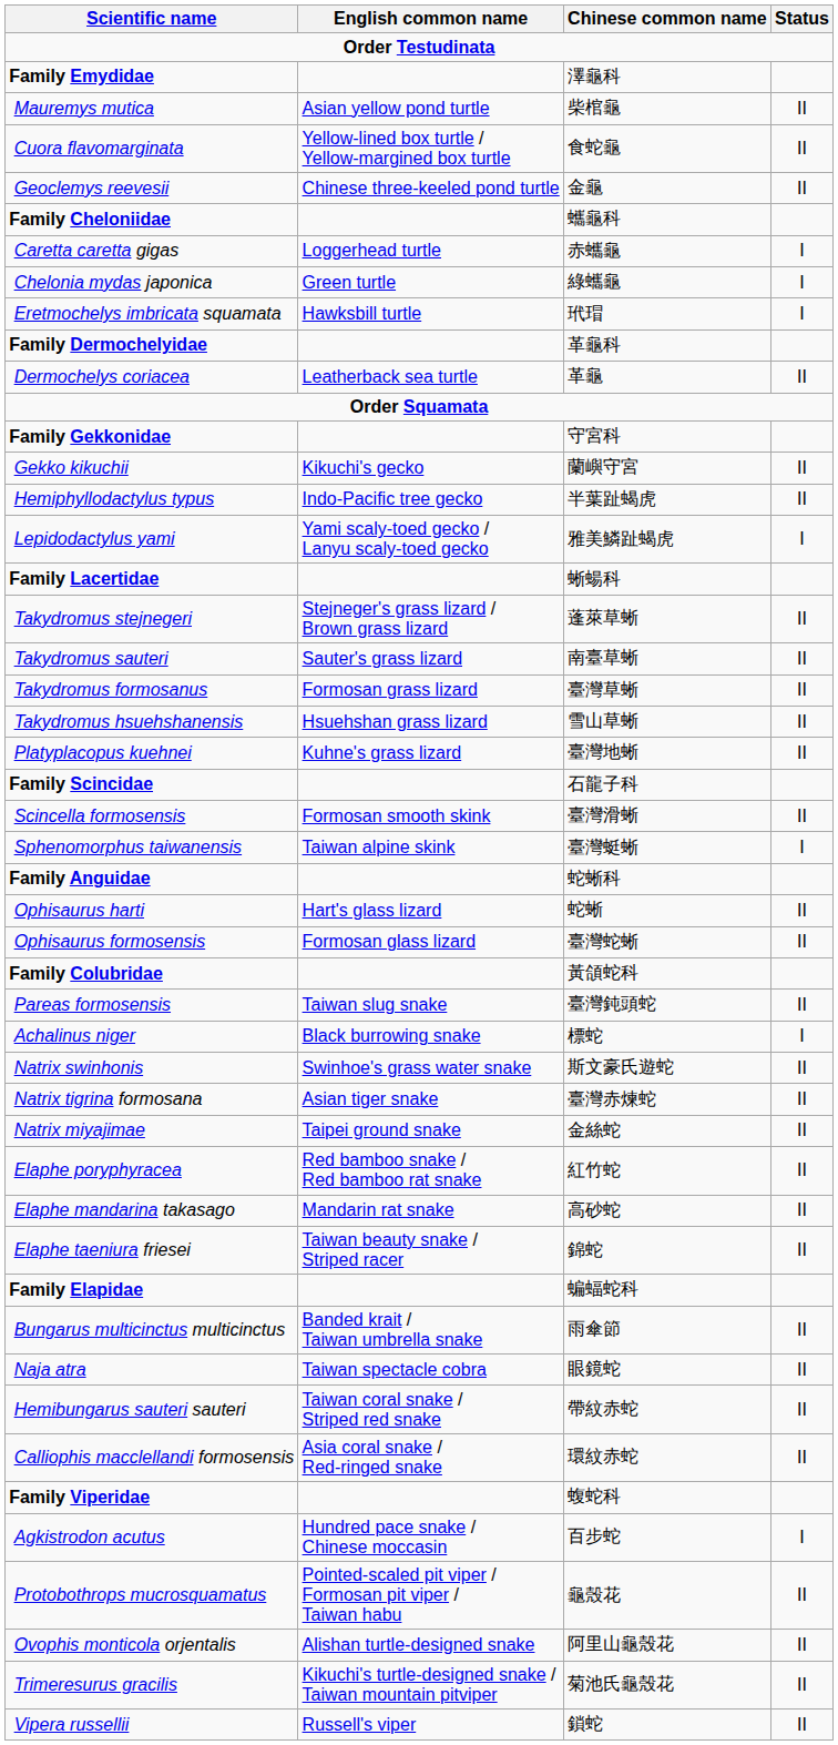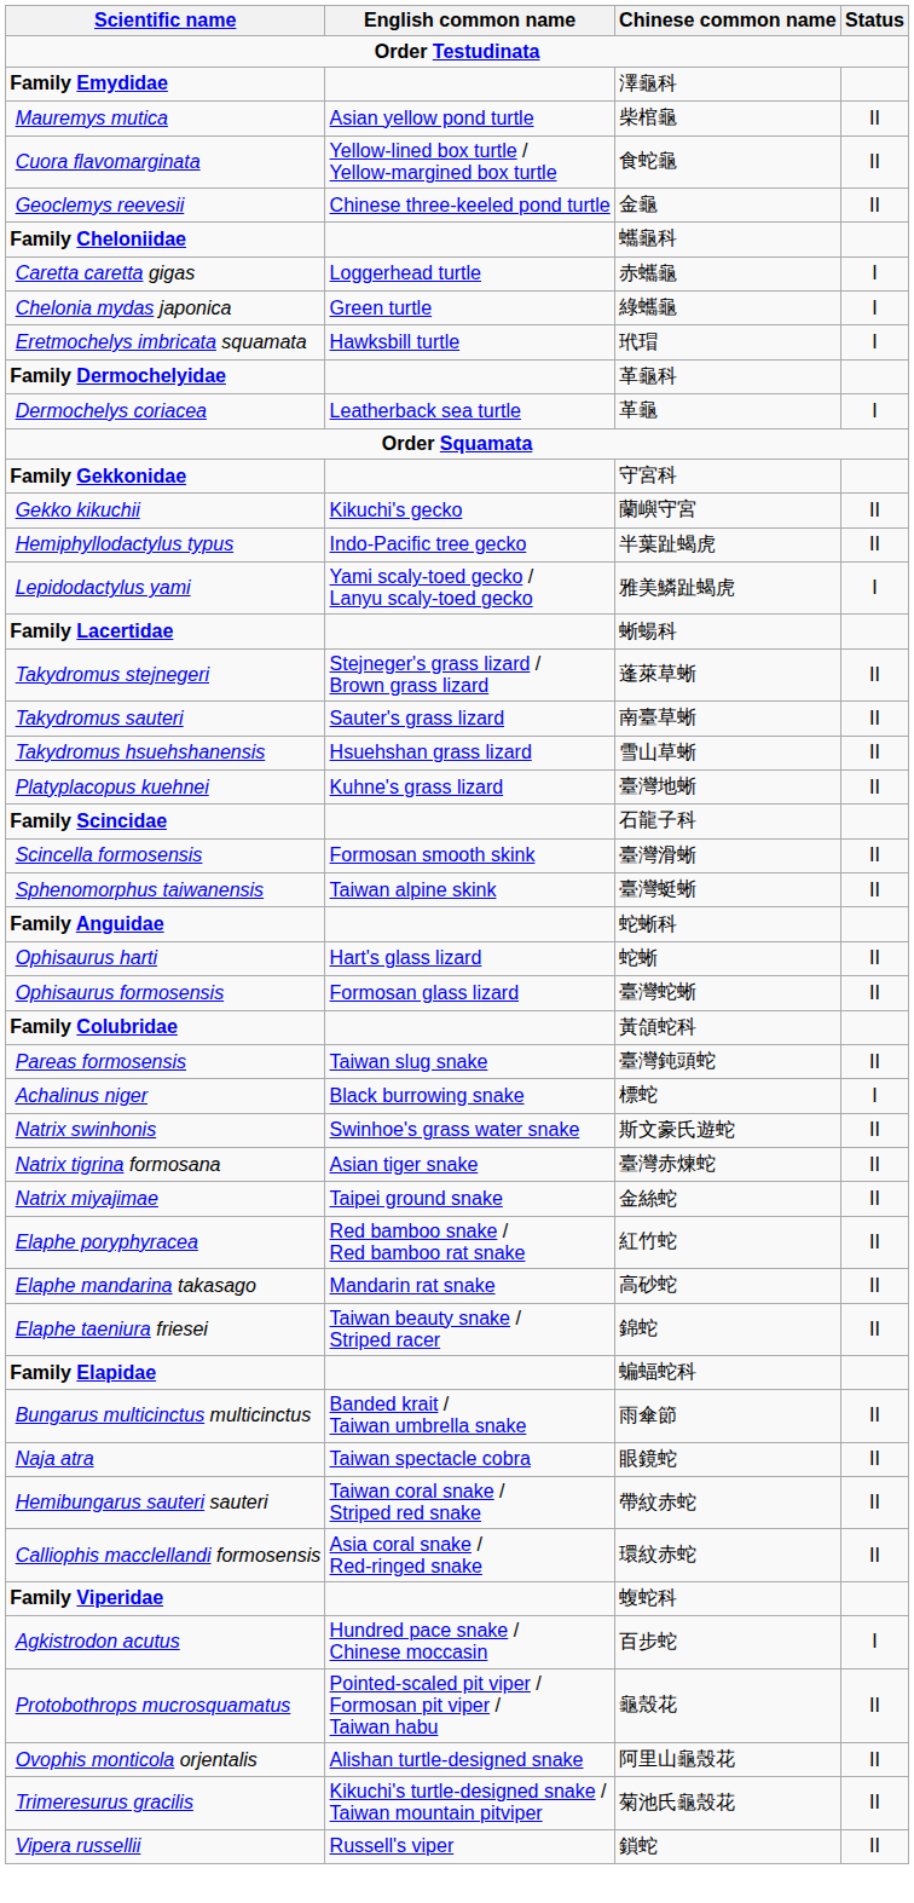Dermochelys coriacea | Status: II -> I
- row: Takydromus formosanus | Formosan grass lizard | 臺灣草蜥 | II
Sphenomorphus taiwanensis | Status: I -> II
